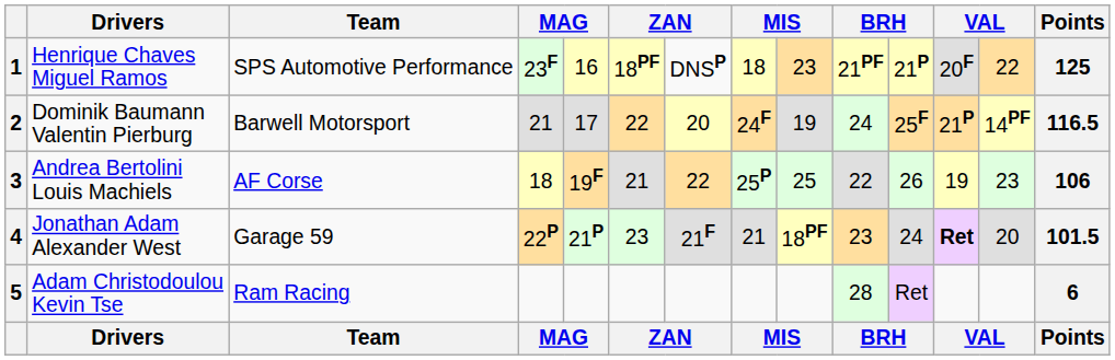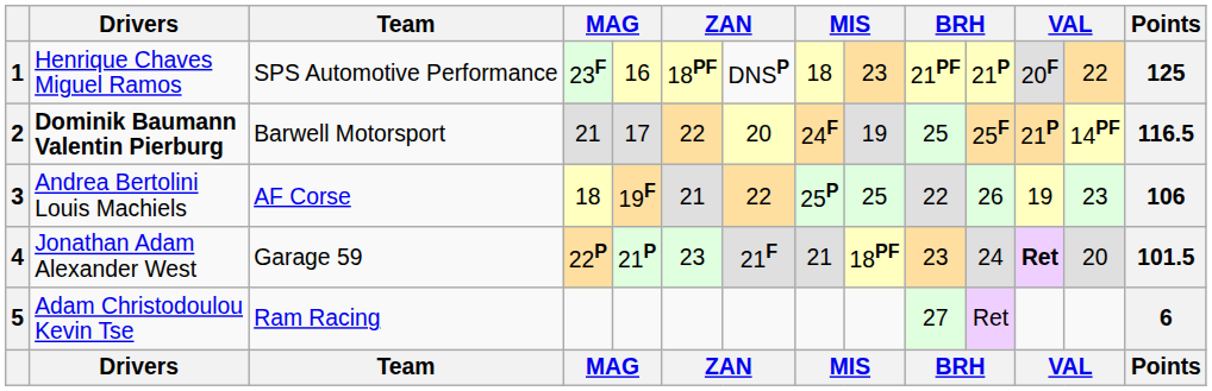2 | Drivers: normal -> bold
2 | column 10: 24 -> 25
5 | column 10: 28 -> 27
